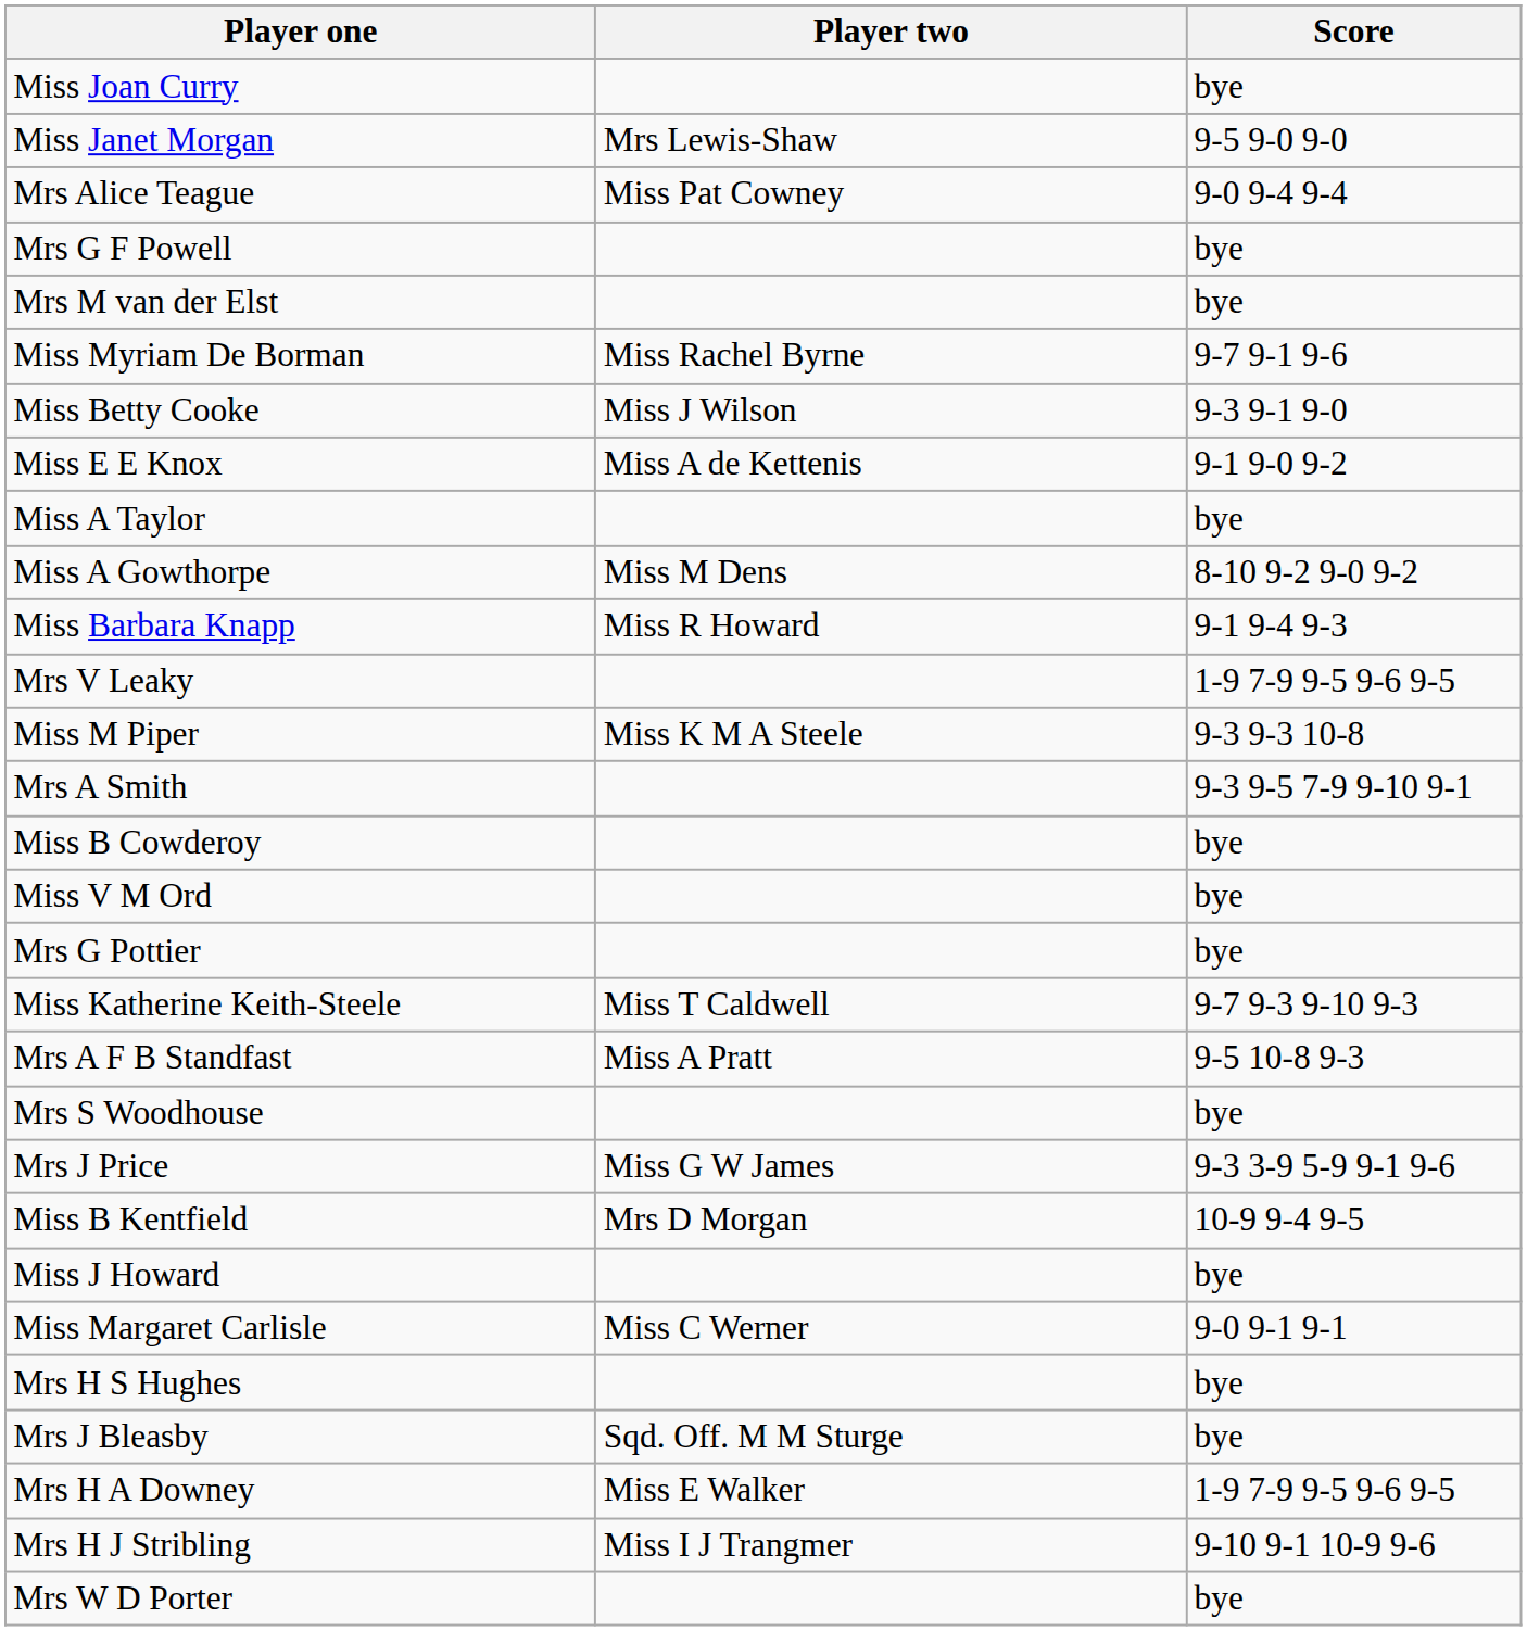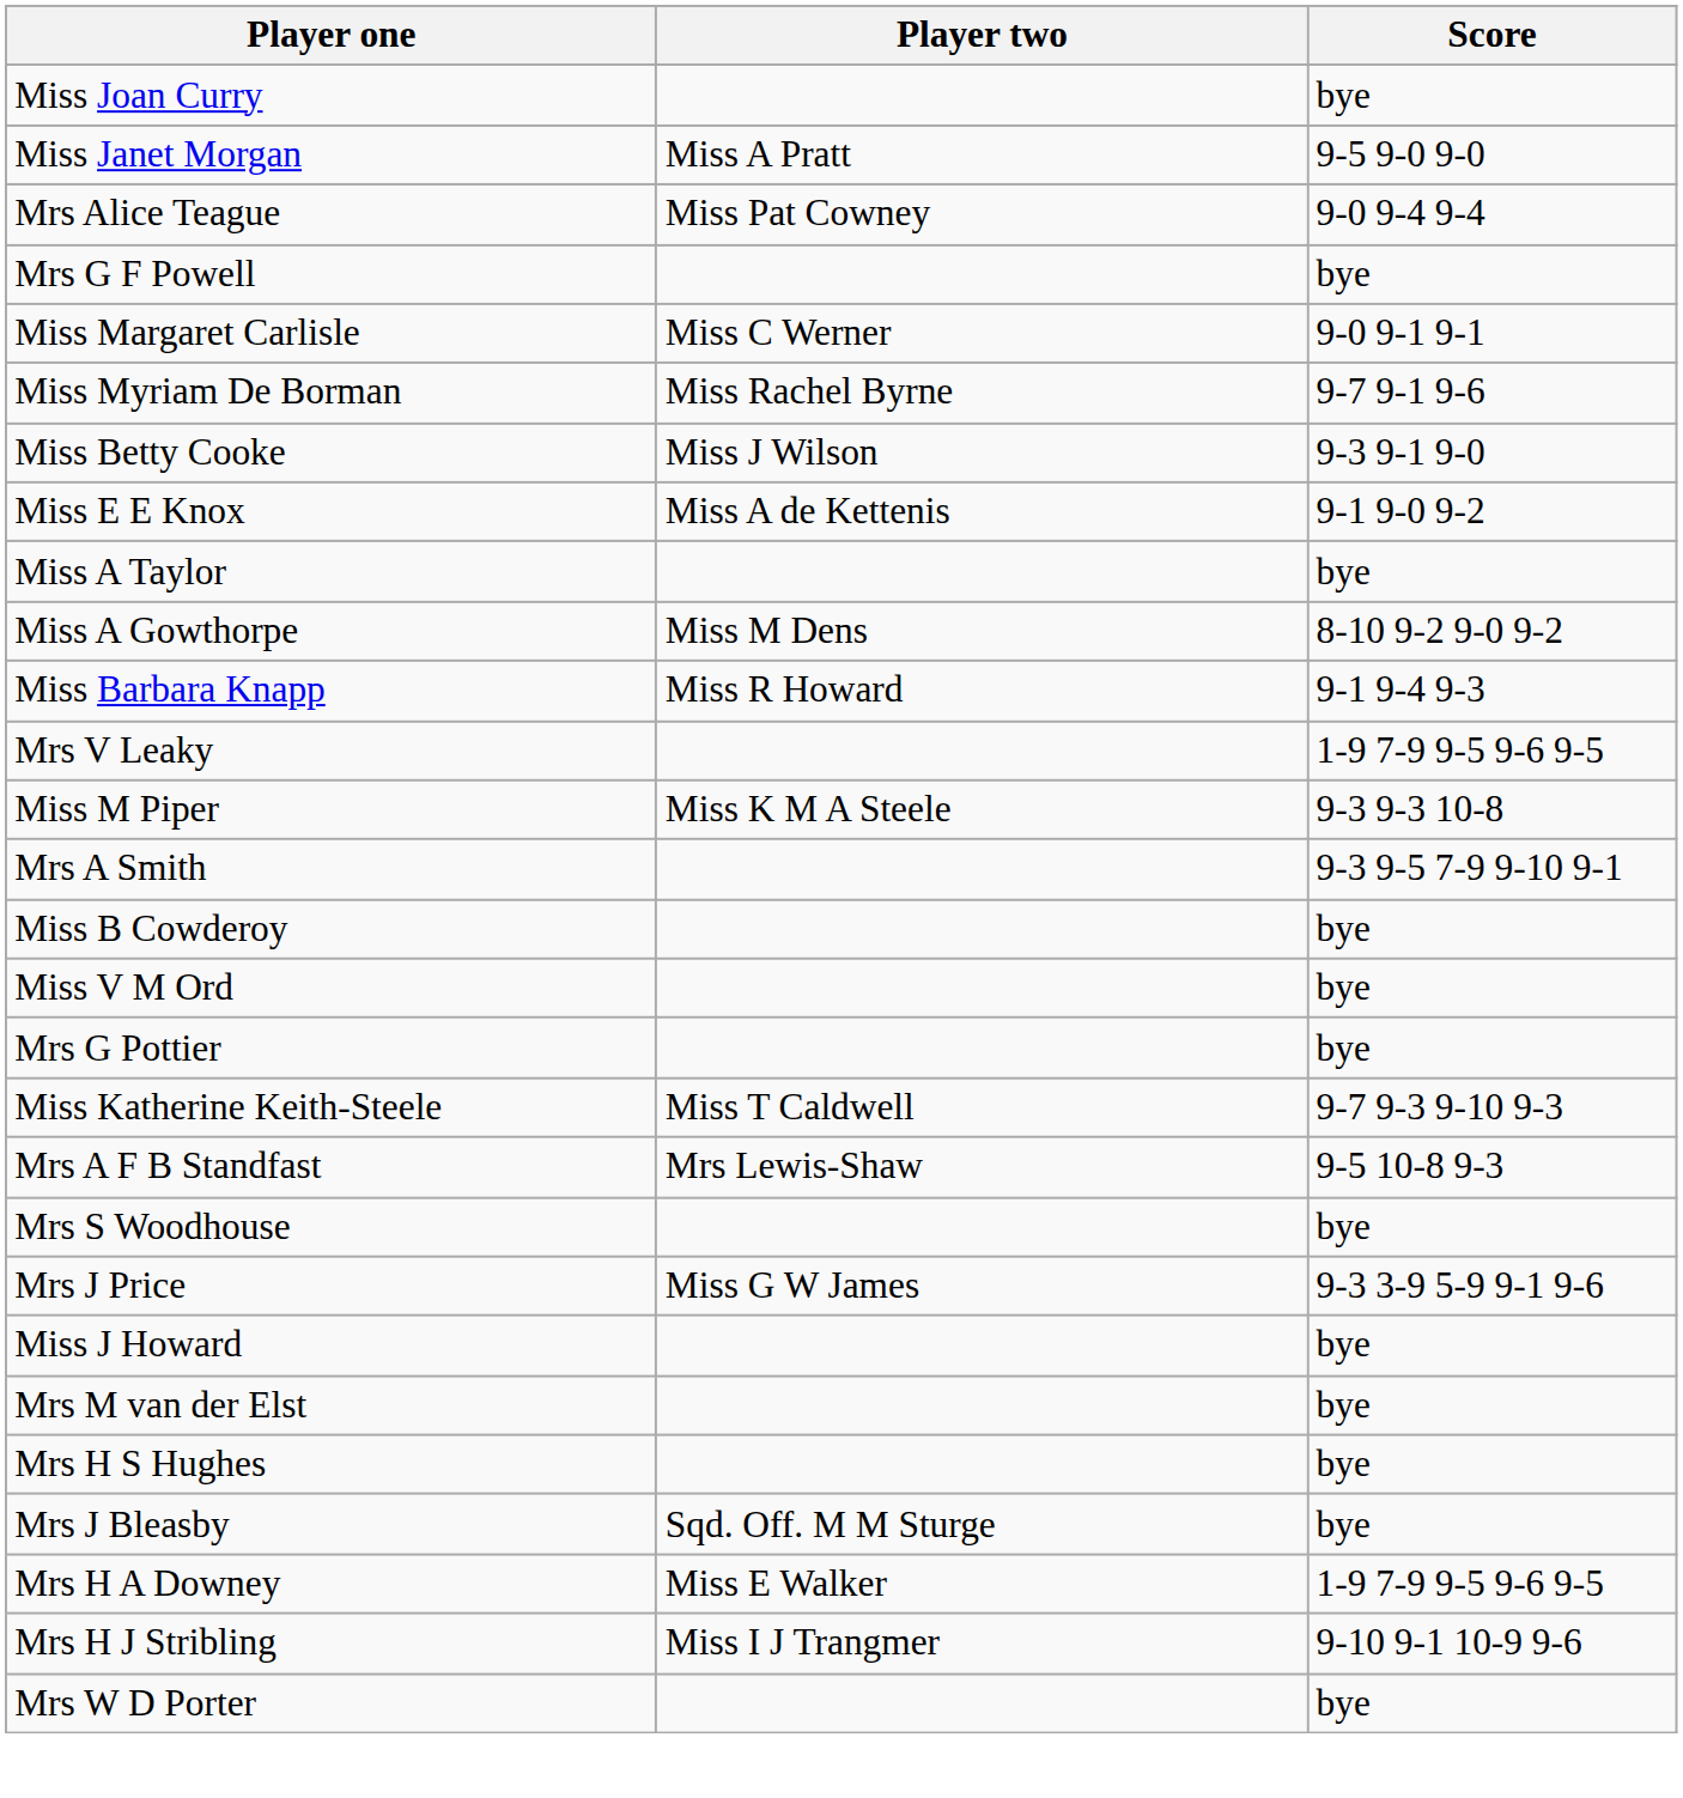Miss Janet Morgan | Player two: Mrs Lewis-Shaw -> Miss A Pratt
rows swapped: Miss Margaret Carlisle <-> Mrs M van der Elst
Mrs A F B Standfast | Player two: Miss A Pratt -> Mrs Lewis-Shaw
- row: Miss B Kentfield | Mrs D Morgan | 10-9 9-4 9-5
